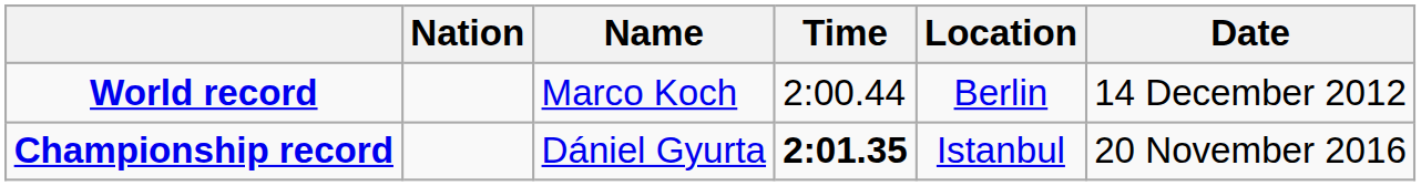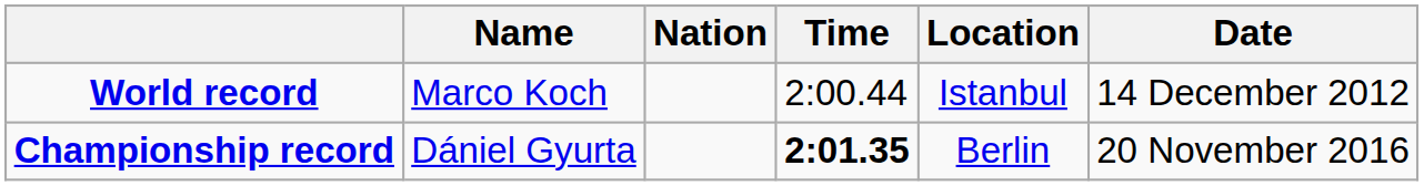columns swapped: Name <-> Nation
World record | Location: Berlin -> Istanbul
Championship record | Location: Istanbul -> Berlin
